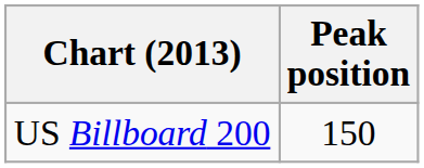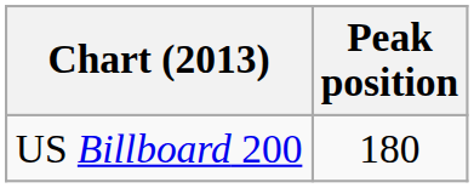US Billboard 200 | Peak position: 150 -> 180
